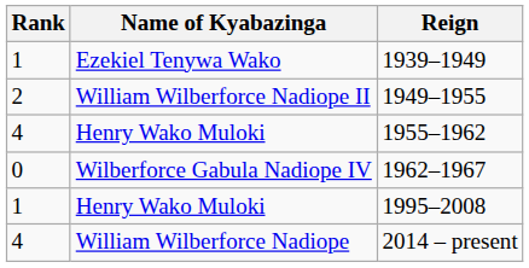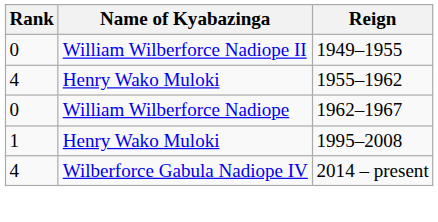- row: 1 | Ezekiel Tenywa Wako | 1939–1949
1949–1955 | Rank: 2 -> 0
1962–1967 | Name of Kyabazinga: Wilberforce Gabula Nadiope IV -> William Wilberforce Nadiope
2014 – present | Name of Kyabazinga: William Wilberforce Nadiope -> Wilberforce Gabula Nadiope IV
